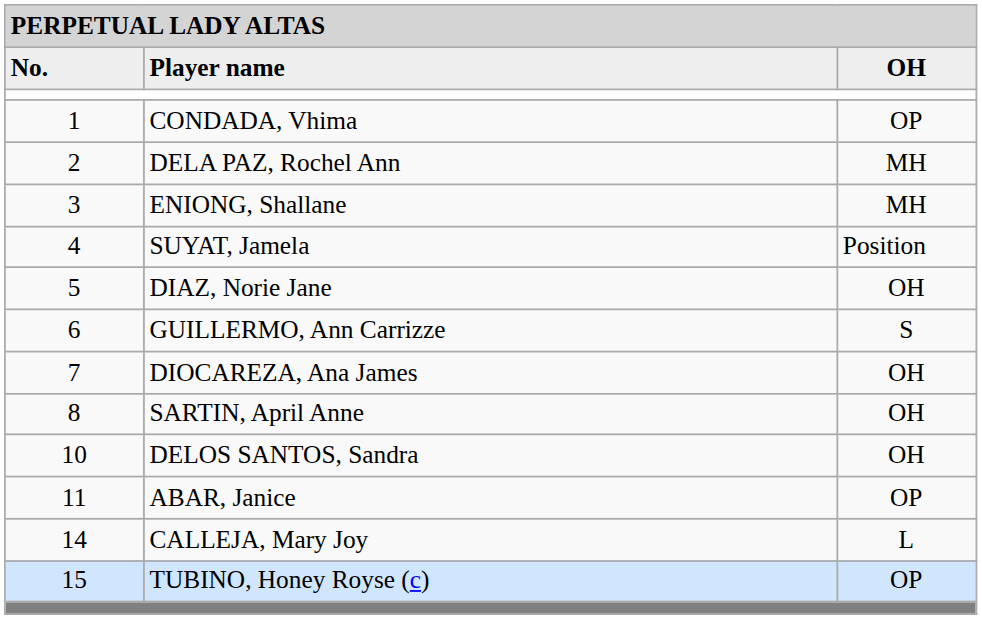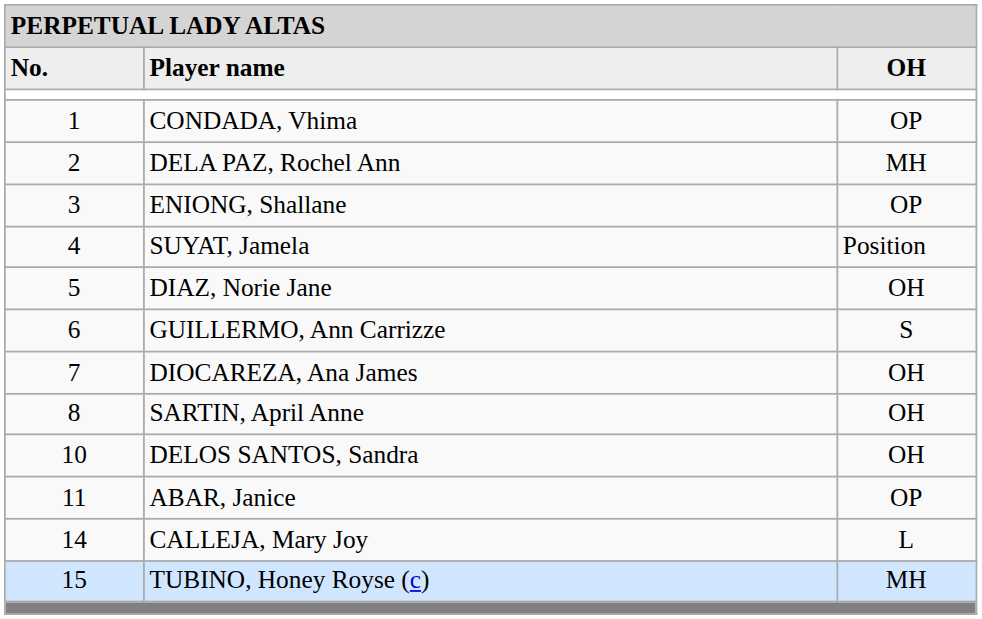ENIONG, Shallane | column 3: MH -> OP
TUBINO, Honey Royse (c) | column 3: OP -> MH
